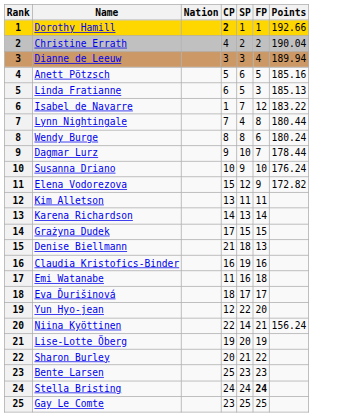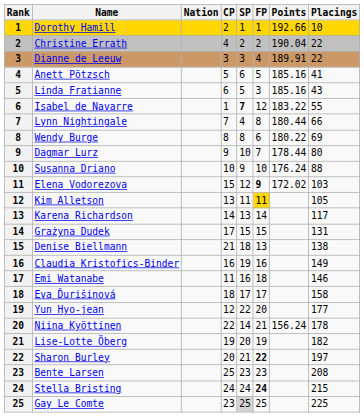+ column: Placings | 10 | 22 | 22 | 41 | 43 | 55 | 66 | 69 | 80 | 88 | 103 | 105 | 117 | 131 | 138 | 149 | 146 | 158 | 177 | 178 | 182 | 197 | 208 | 215 | 225
Dorothy Hamill | CP: bold -> normal
Dianne de Leeuw | Points: 189.94 -> 189.91
Linda Fratianne | Points: 185.13 -> 185.16
Isabel de Navarre | SP: normal -> bold
Wendy Burge | Points: 180.24 -> 180.22
Elena Vodorezova | FP: normal -> bold
Elena Vodorezova | Points: 172.82 -> 172.02
Kim Alletson | FP: no background -> gold background
Sharon Burley | FP: normal -> bold
Gay Le Comte | SP: no background -> lightgrey background
